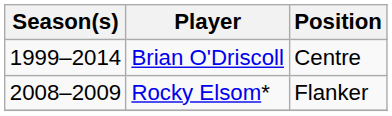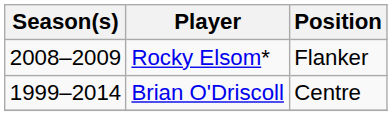rows swapped: Rocky Elsom* <-> Brian O'Driscoll
